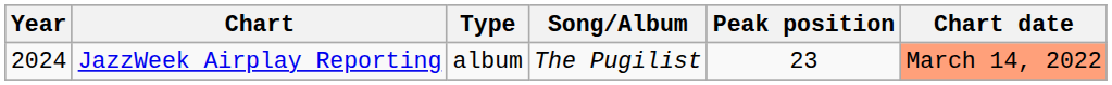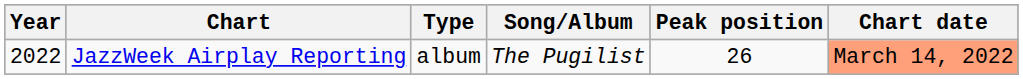JazzWeek Airplay Reporting | Year: 2024 -> 2022
JazzWeek Airplay Reporting | Peak position: 23 -> 26
